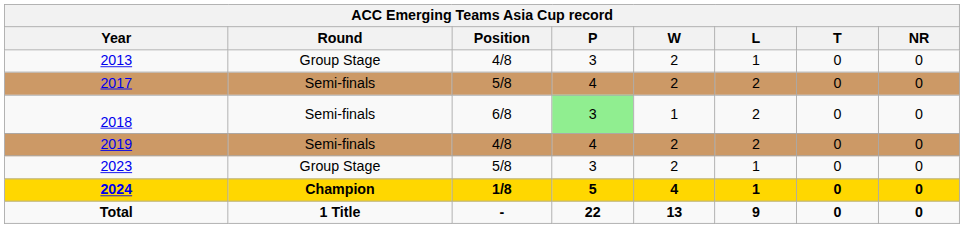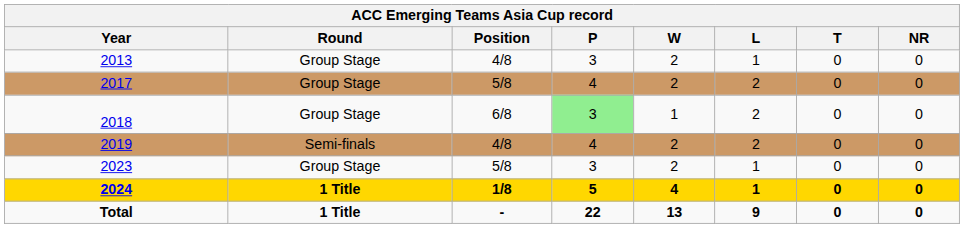2017 | Round: Semi-finals -> Group Stage
2018 | Round: Semi-finals -> Group Stage
2024 | Round: Champion -> 1 Title
